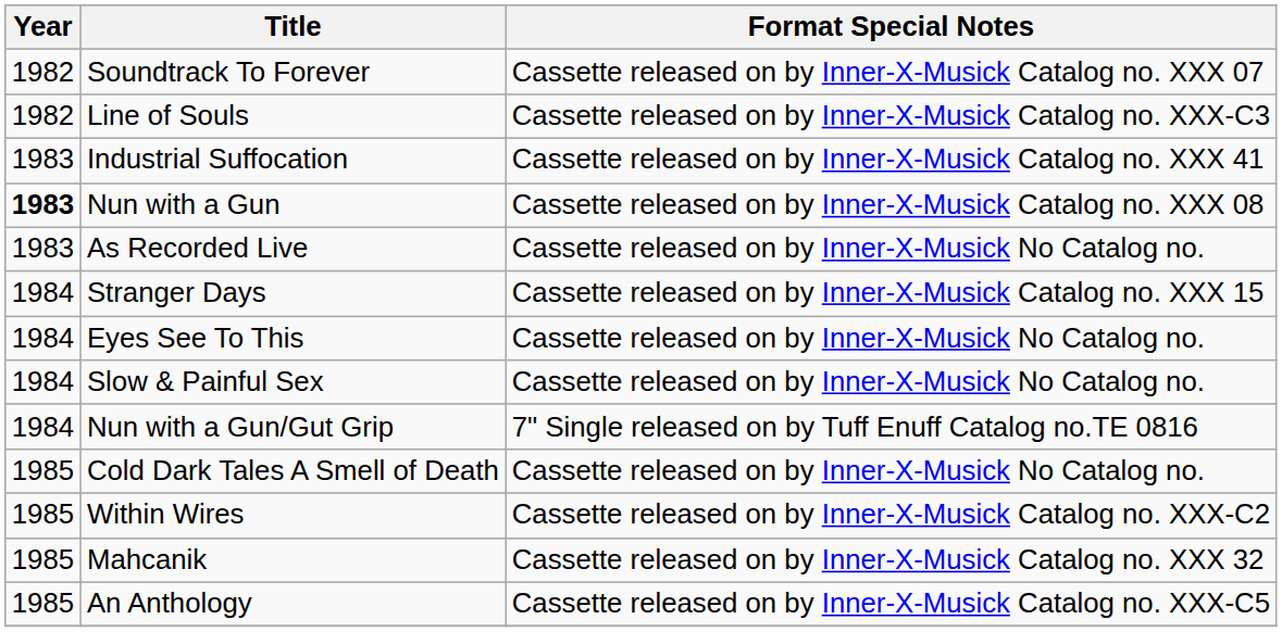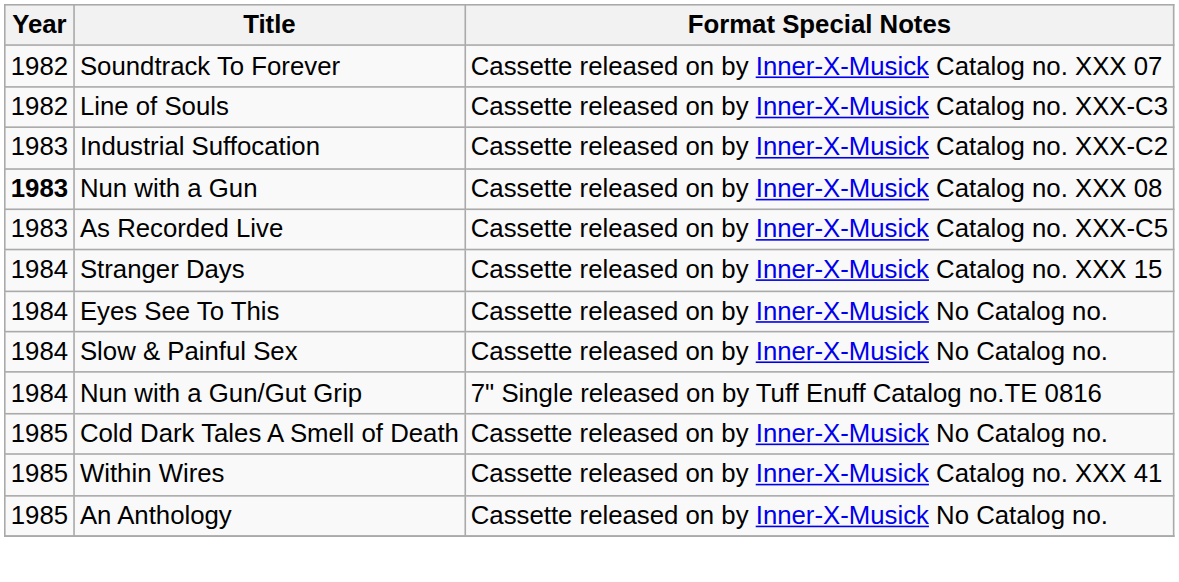Industrial Suffocation | Format Special Notes: Cassette released on by Inner-X-Musick Catalog no. XXX 41 -> Cassette released on by Inner-X-Musick Catalog no. XXX-C2
As Recorded Live | Format Special Notes: Cassette released on by Inner-X-Musick No Catalog no. -> Cassette released on by Inner-X-Musick Catalog no. XXX-C5
Within Wires | Format Special Notes: Cassette released on by Inner-X-Musick Catalog no. XXX-C2 -> Cassette released on by Inner-X-Musick Catalog no. XXX 41
- row: 1985 | Mahcanik | Cassette released on by Inner-X-Musick Catalog no. XXX 32
An Anthology | Format Special Notes: Cassette released on by Inner-X-Musick Catalog no. XXX-C5 -> Cassette released on by Inner-X-Musick No Catalog no.
